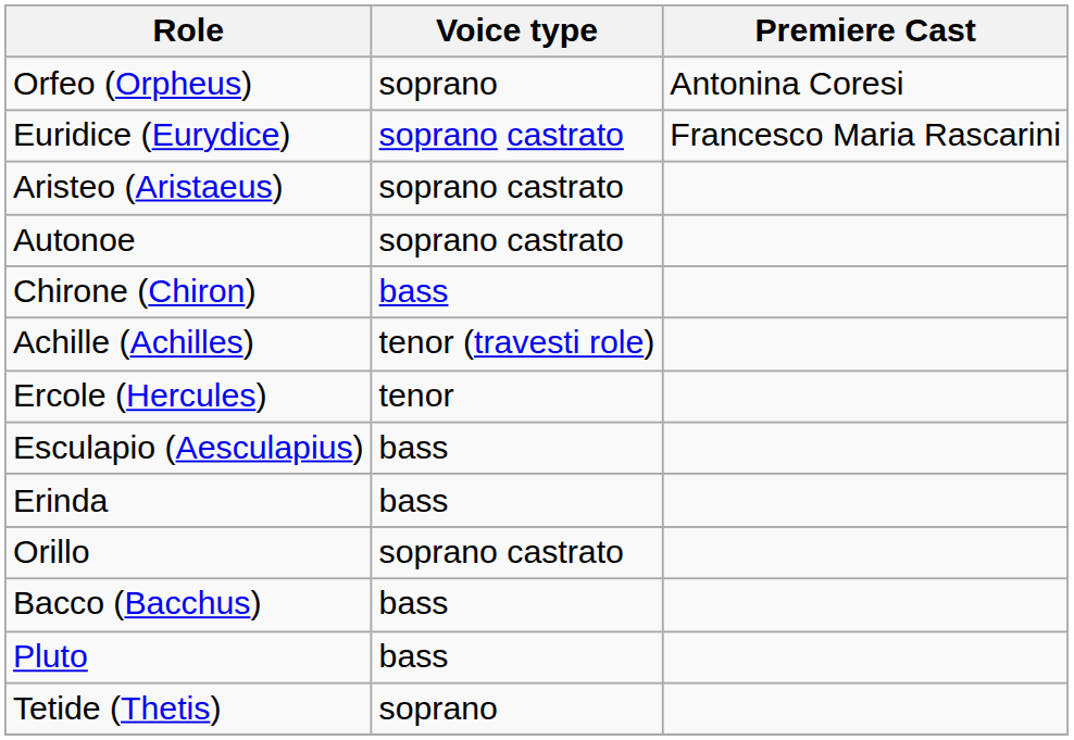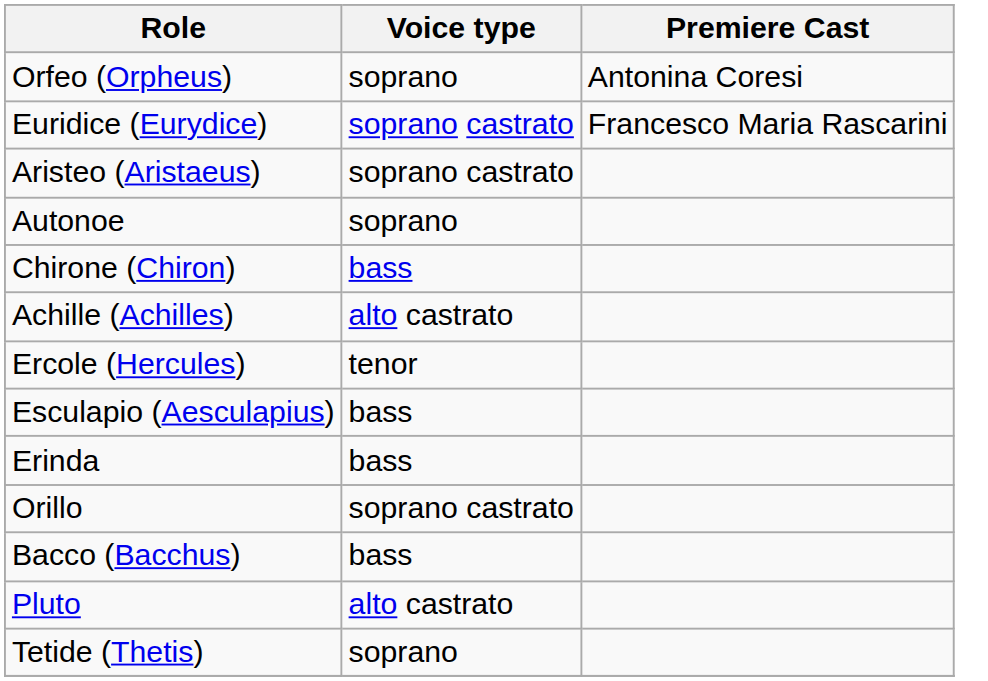Autonoe | Voice type: soprano castrato -> soprano
Achille (Achilles) | Voice type: tenor (travesti role) -> alto castrato
Pluto | Voice type: bass -> alto castrato
